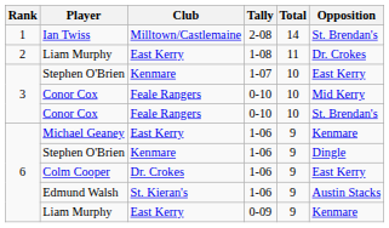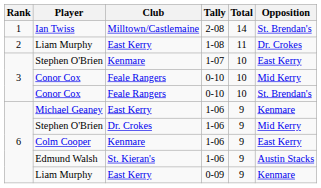Stephen O'Brien / 1-06 | Club: Kenmare -> Dr. Crokes
Stephen O'Brien / 1-06 | Opposition: Dingle -> Mid Kerry
Colm Cooper | Club: Dr. Crokes -> Kenmare
